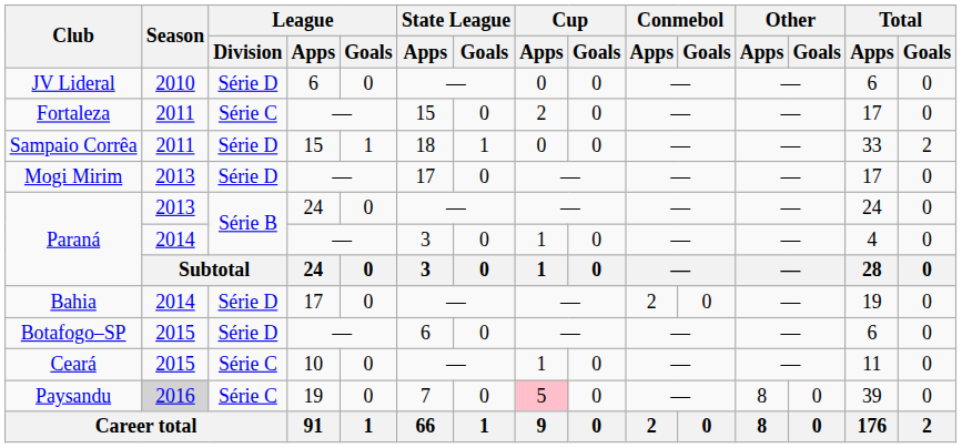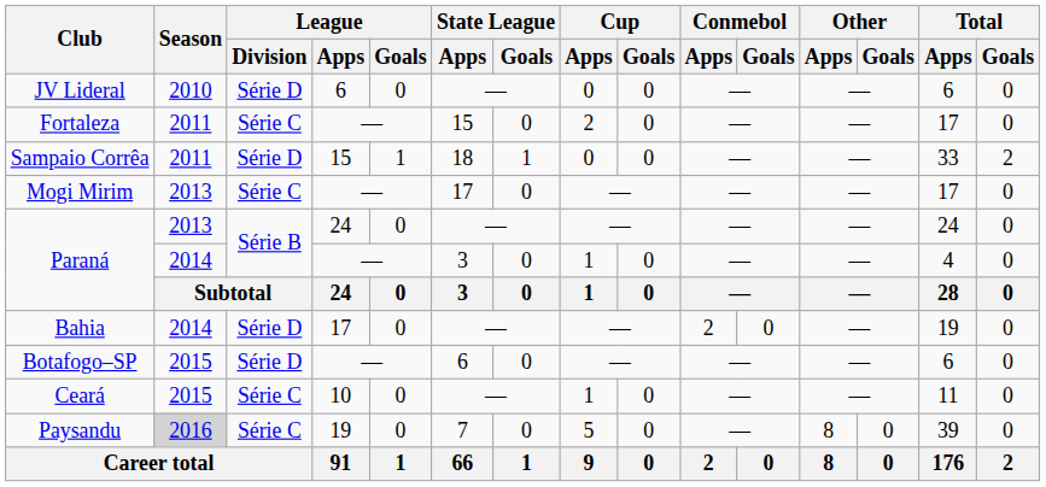Mogi Mirim | League / Division: Série D -> Série C
Paysandu | Cup / Apps: pink background -> no background
